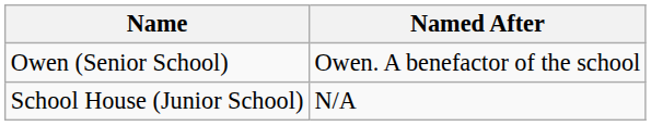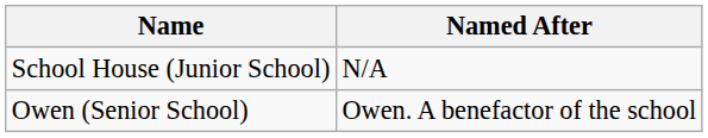rows swapped: Owen (Senior School) <-> School House (Junior School)
